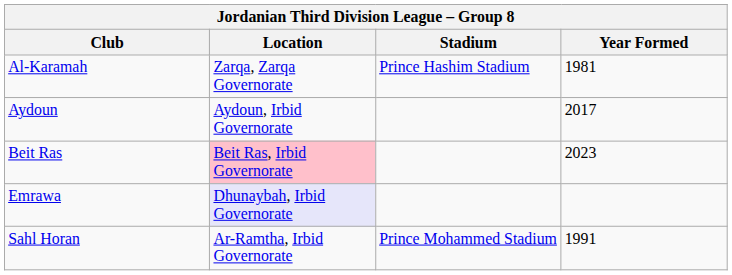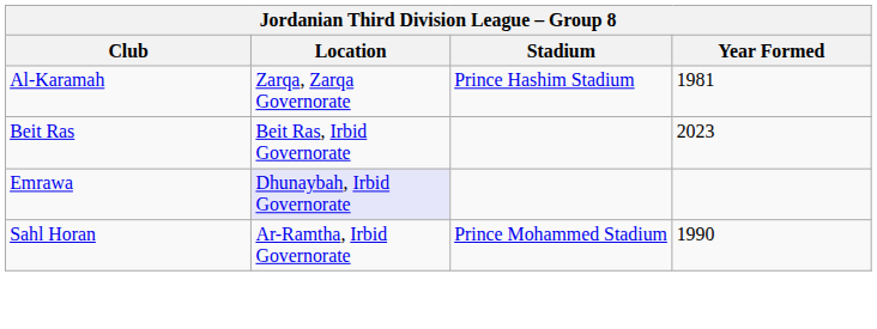- row: Aydoun | Aydoun, Irbid Governorate | 2017
Beit Ras | Location: pink background -> no background
Sahl Horan | Year Formed: 1991 -> 1990
